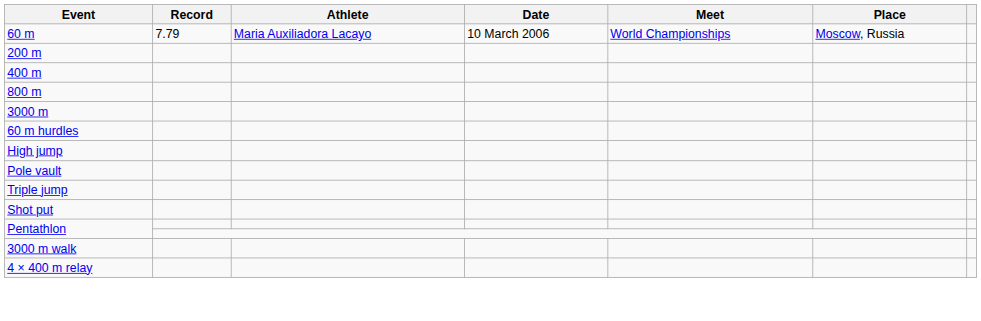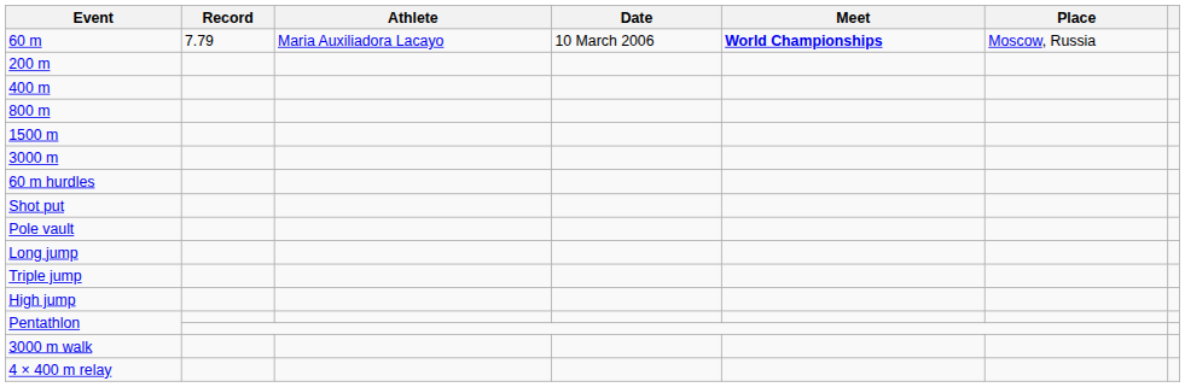60 m | Meet: normal -> bold
+ row: 1500 m
rows swapped: High jump <-> Shot put
+ row: Long jump
